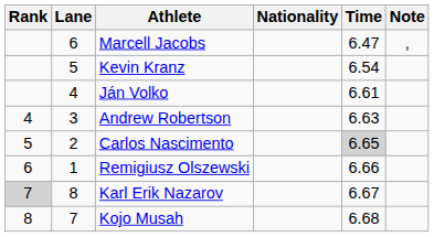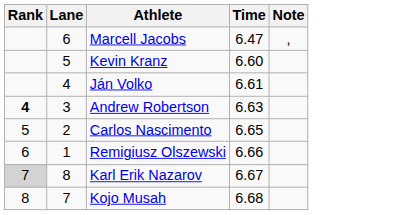- column: Nationality
Kevin Kranz | Time: 6.54 -> 6.60
Andrew Robertson | Rank: normal -> bold
Carlos Nascimento | Time: lightgrey background -> no background
